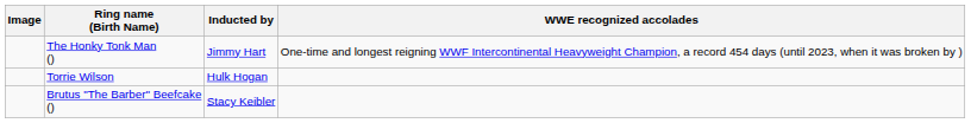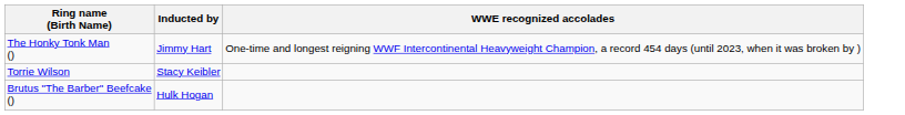- column: Image
Torrie Wilson | Inducted by: Hulk Hogan -> Stacy Keibler
Brutus "The Barber" Beefcake () | Inducted by: Stacy Keibler -> Hulk Hogan
